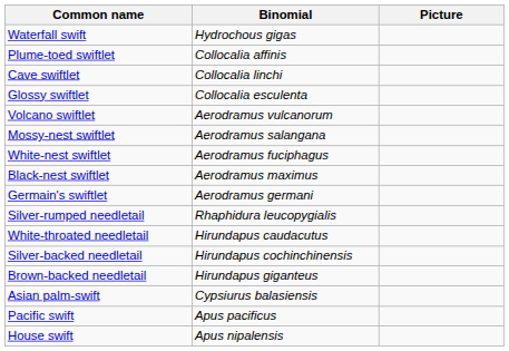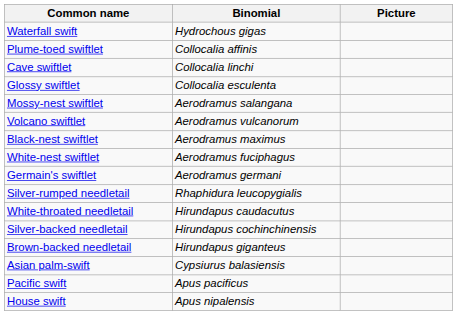rows swapped: Volcano swiftlet <-> Mossy-nest swiftlet
rows swapped: Black-nest swiftlet <-> White-nest swiftlet
